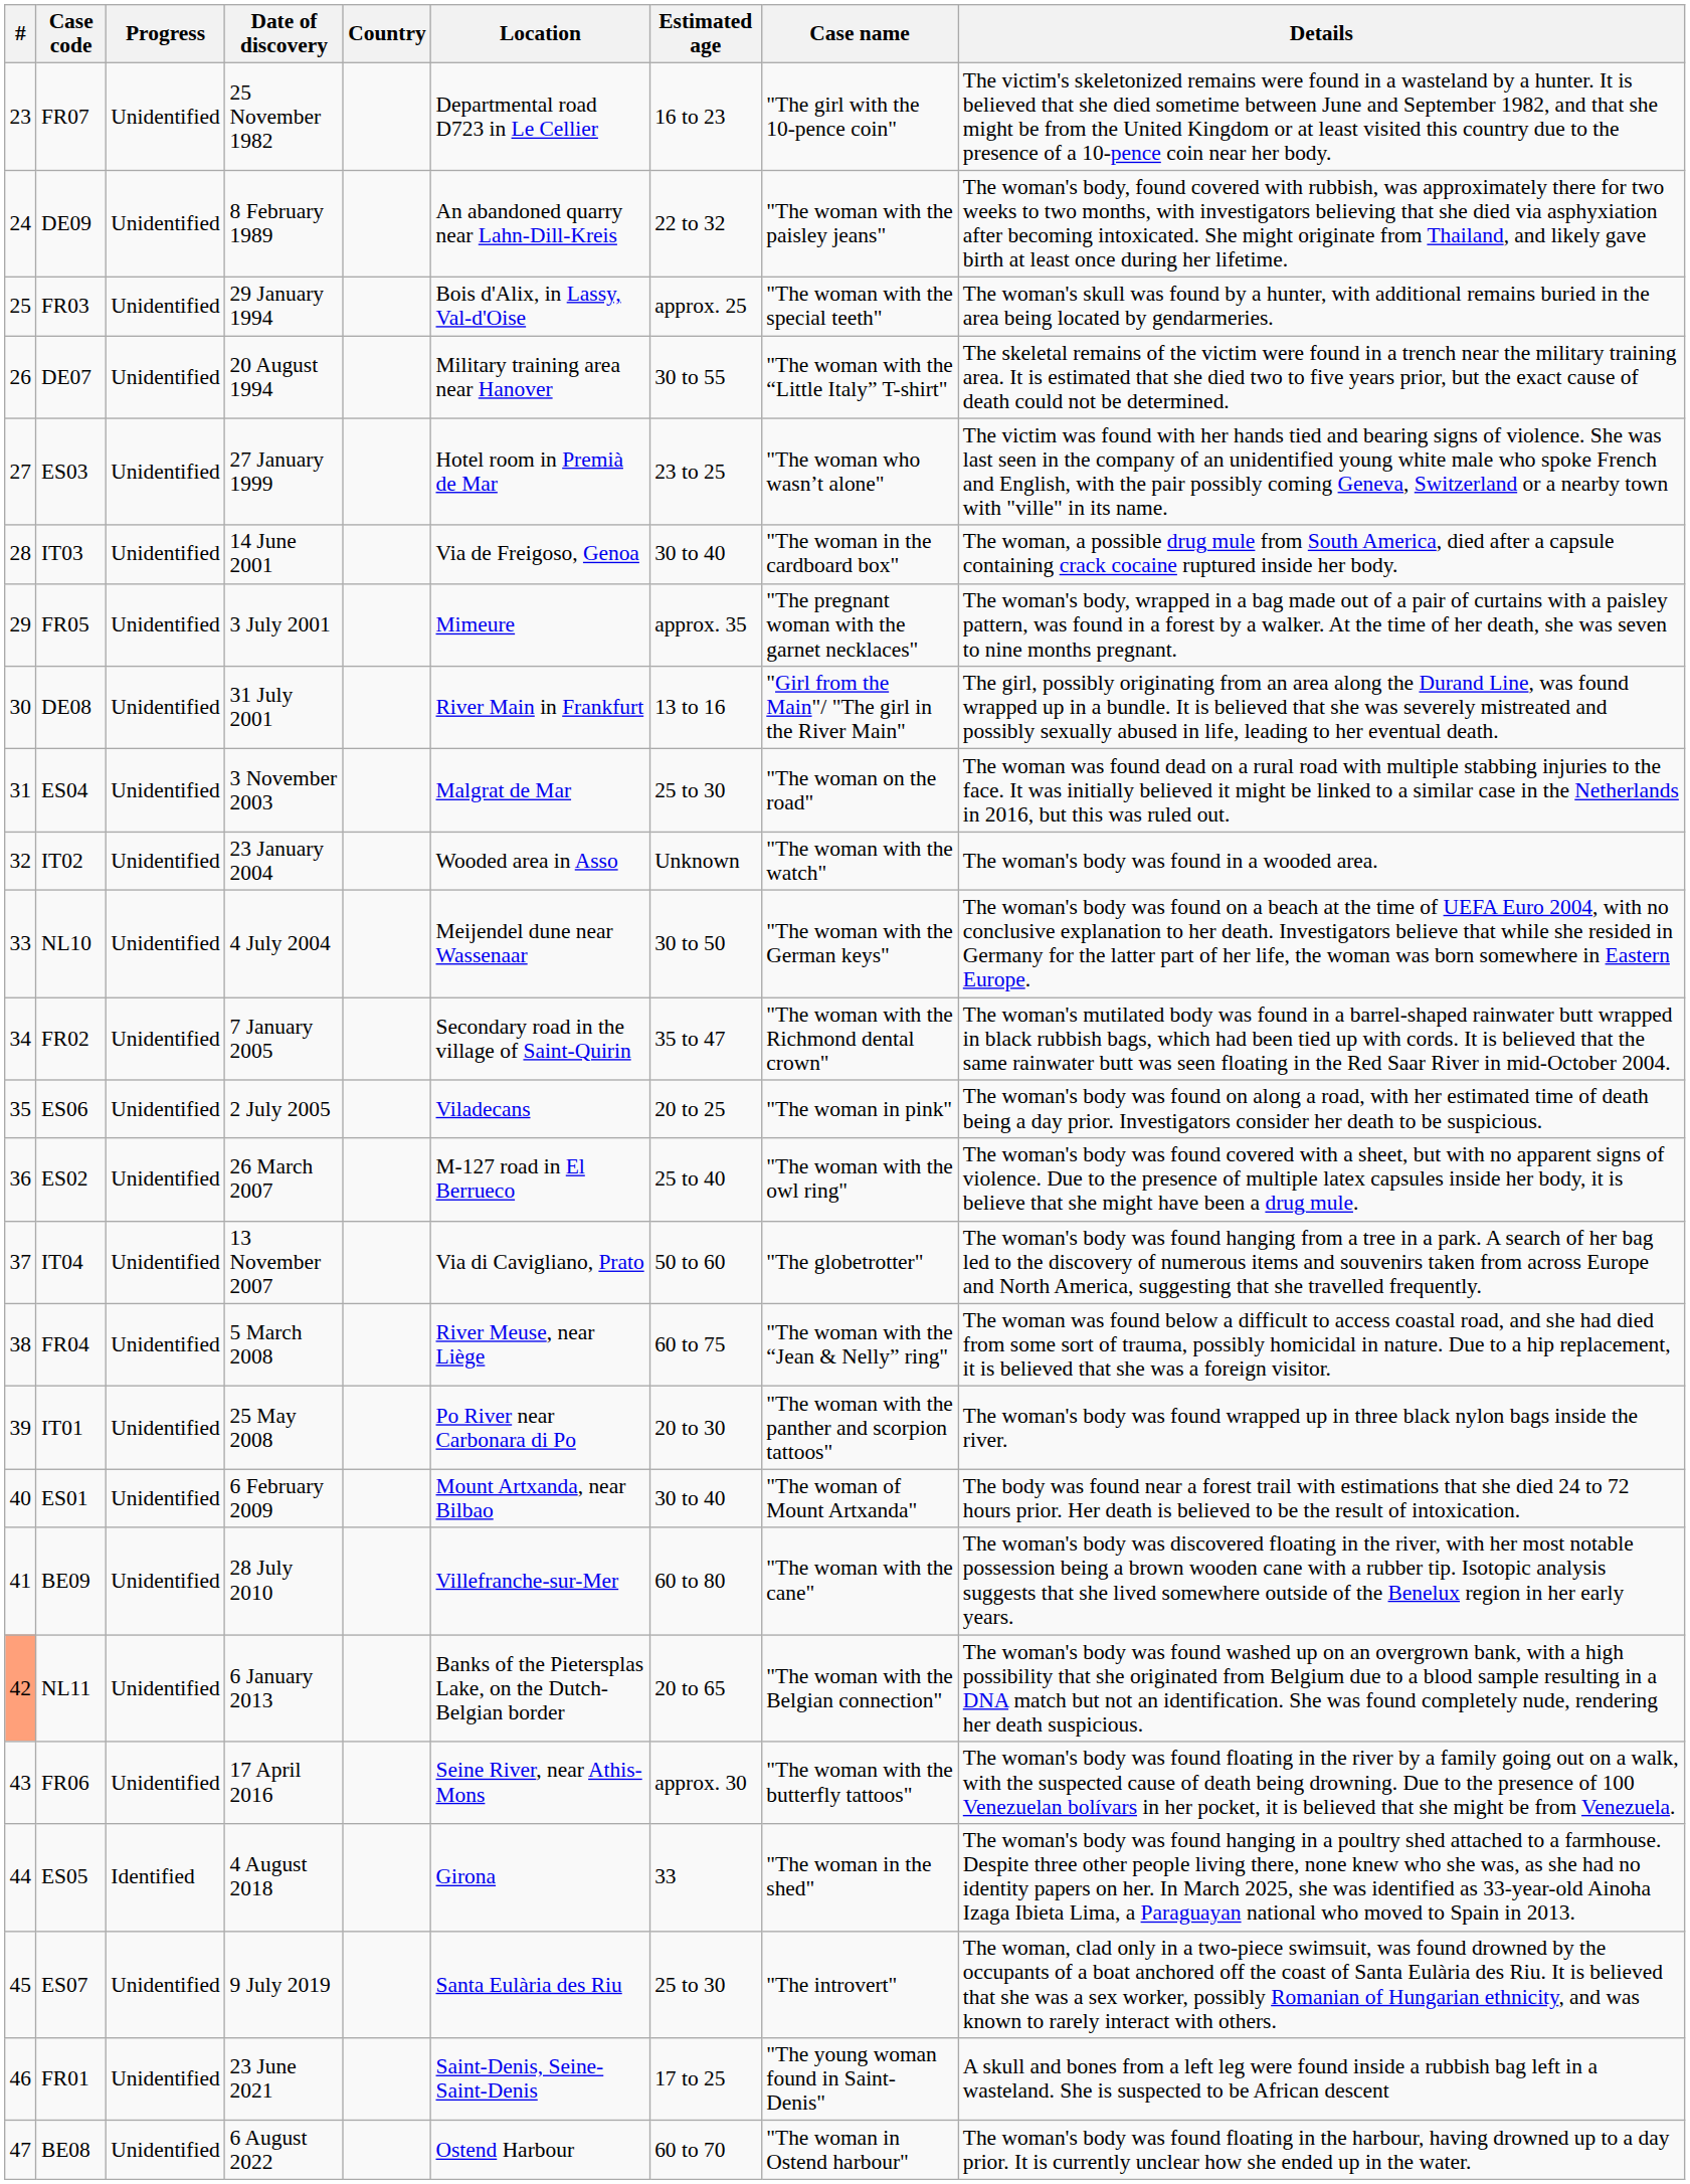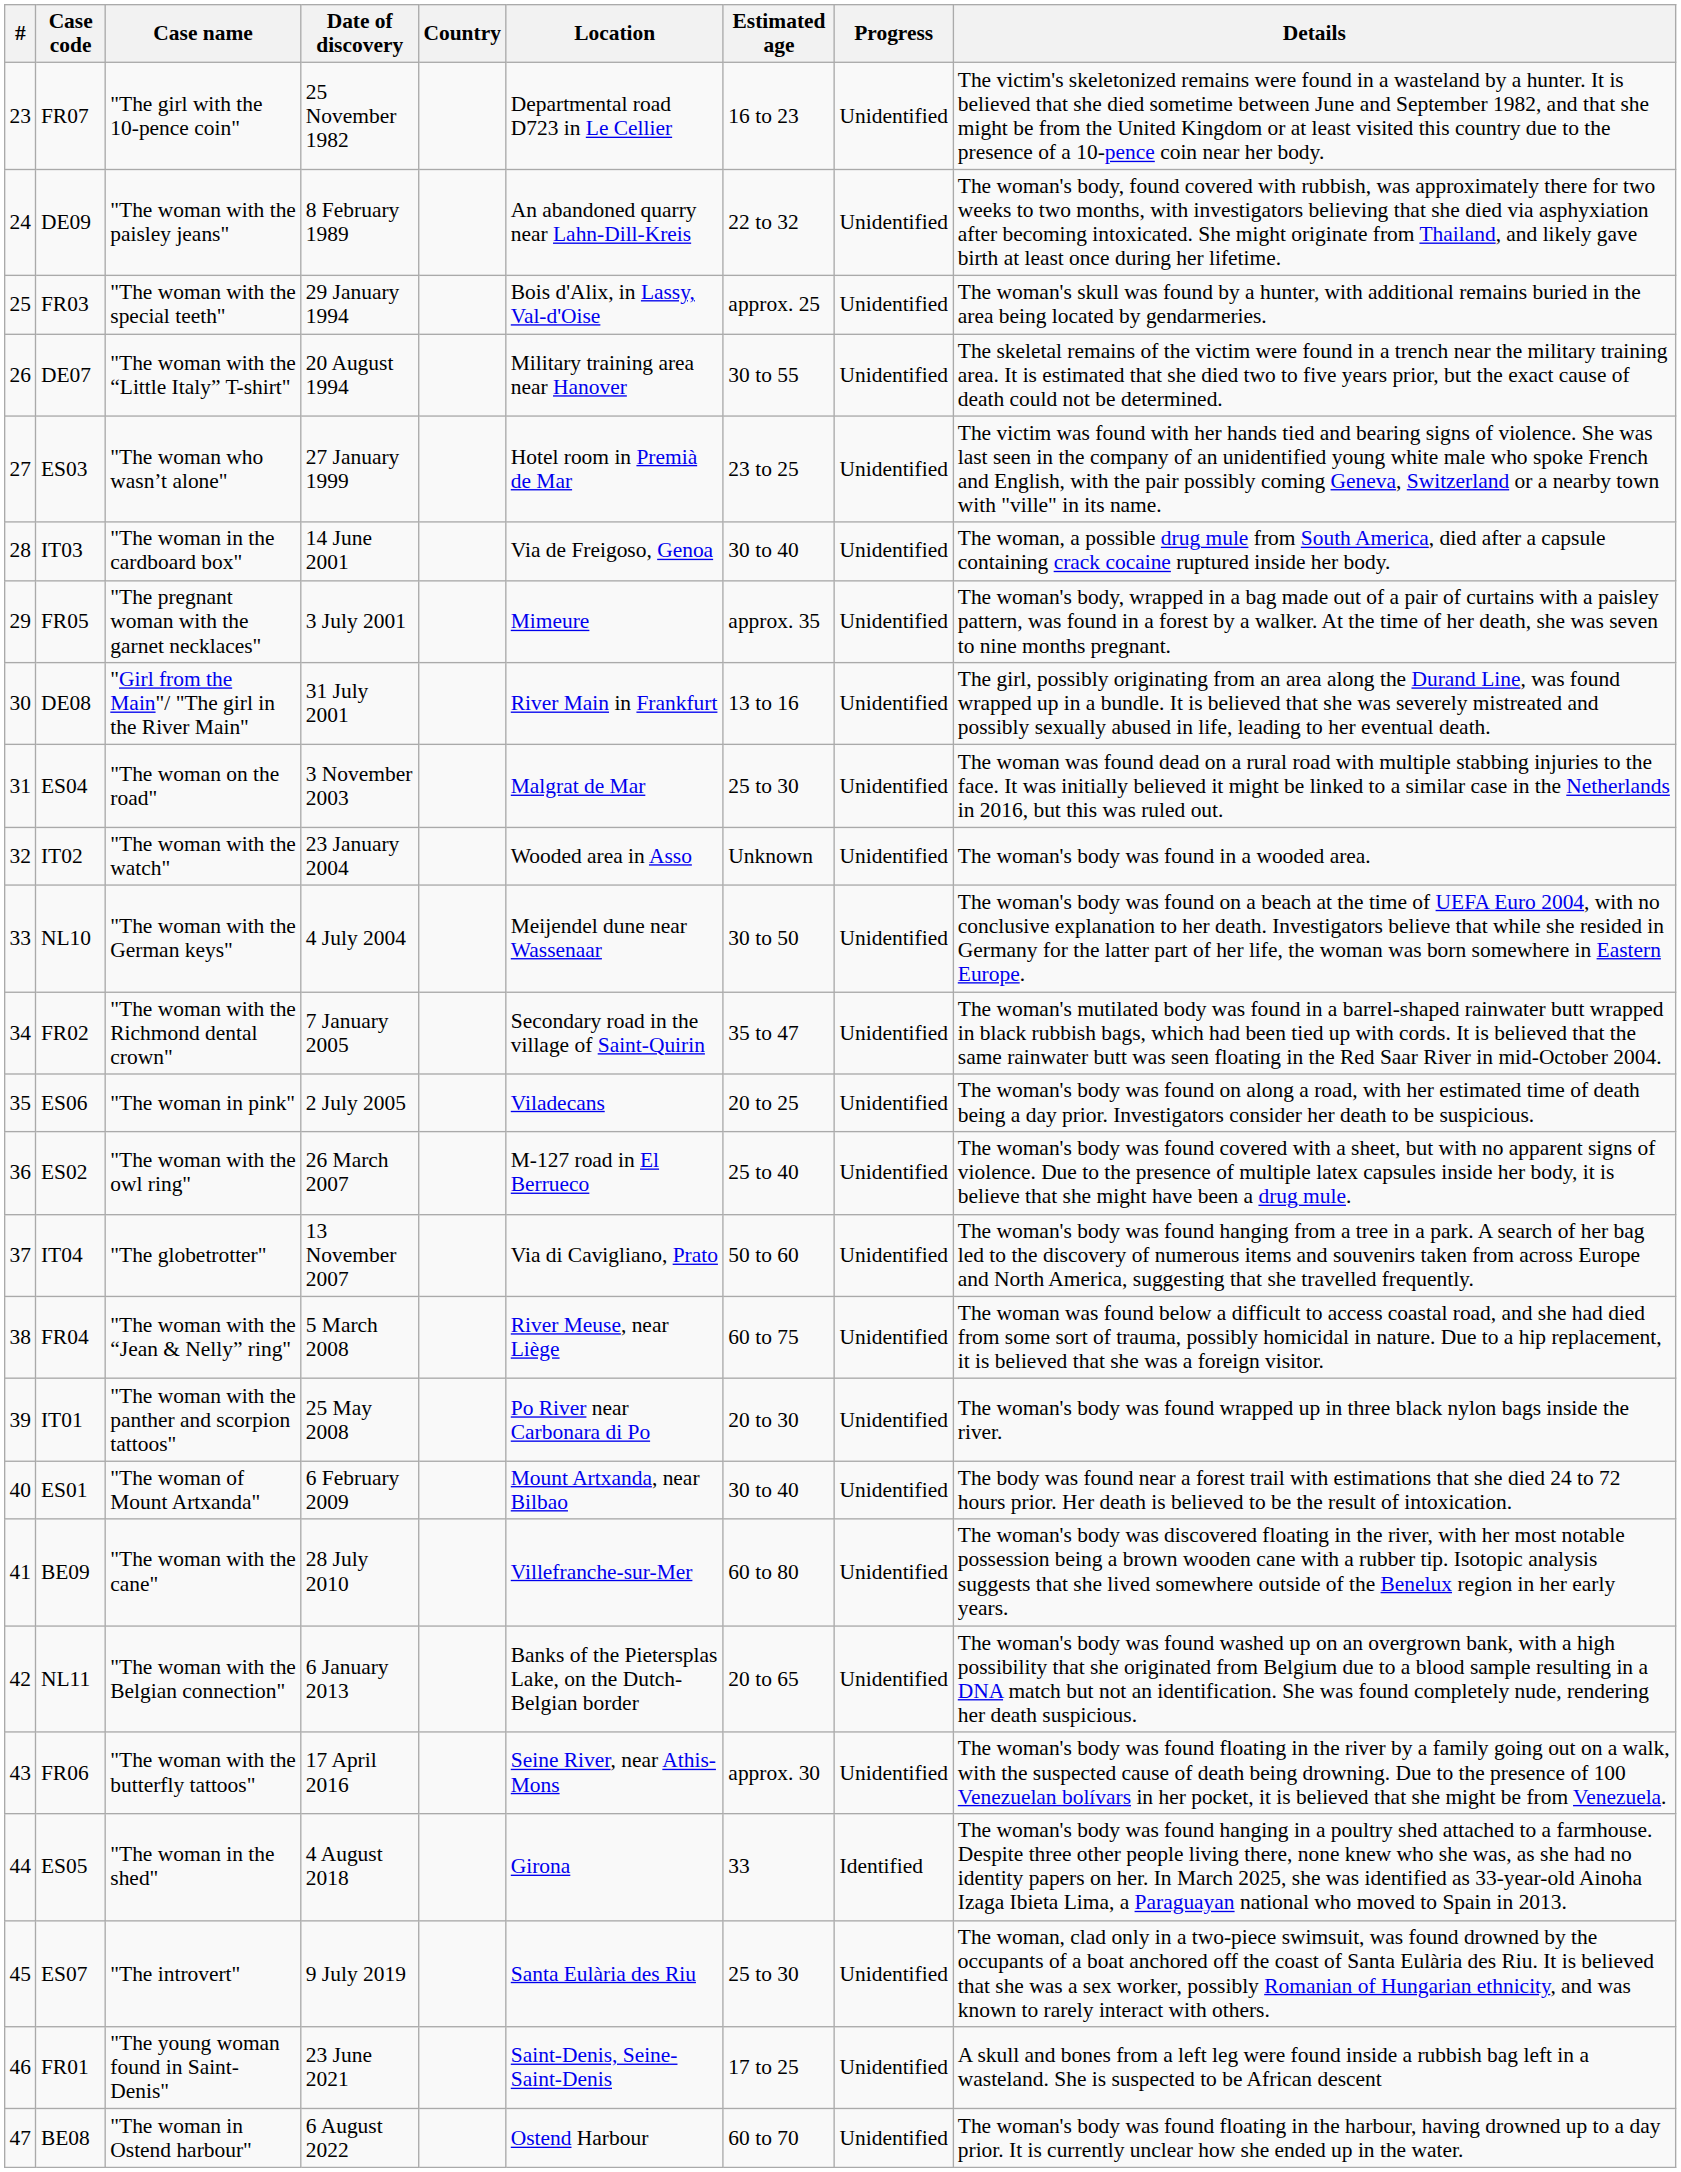columns swapped: Case name <-> Progress
NL11 | #: lightsalmon background -> no background
